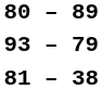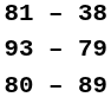rows swapped: 80 – 89 <-> 81 – 38
